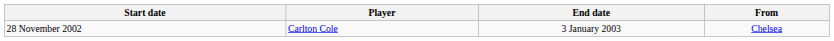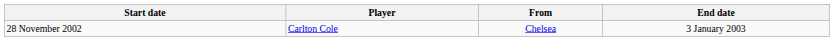columns swapped: From <-> End date
